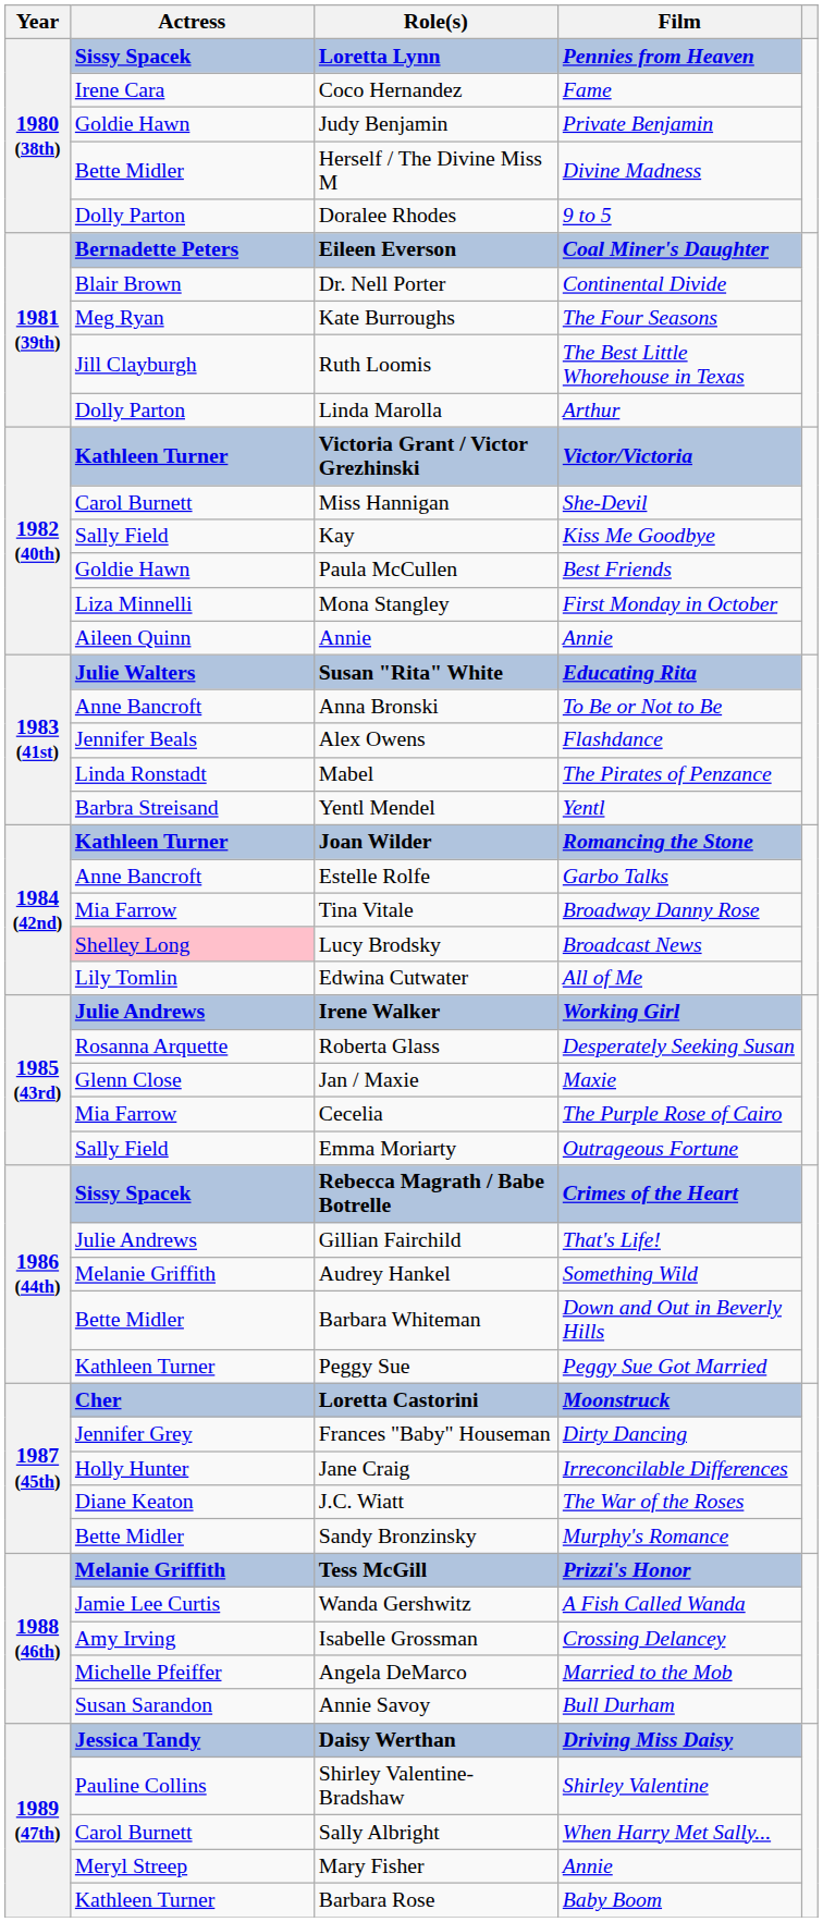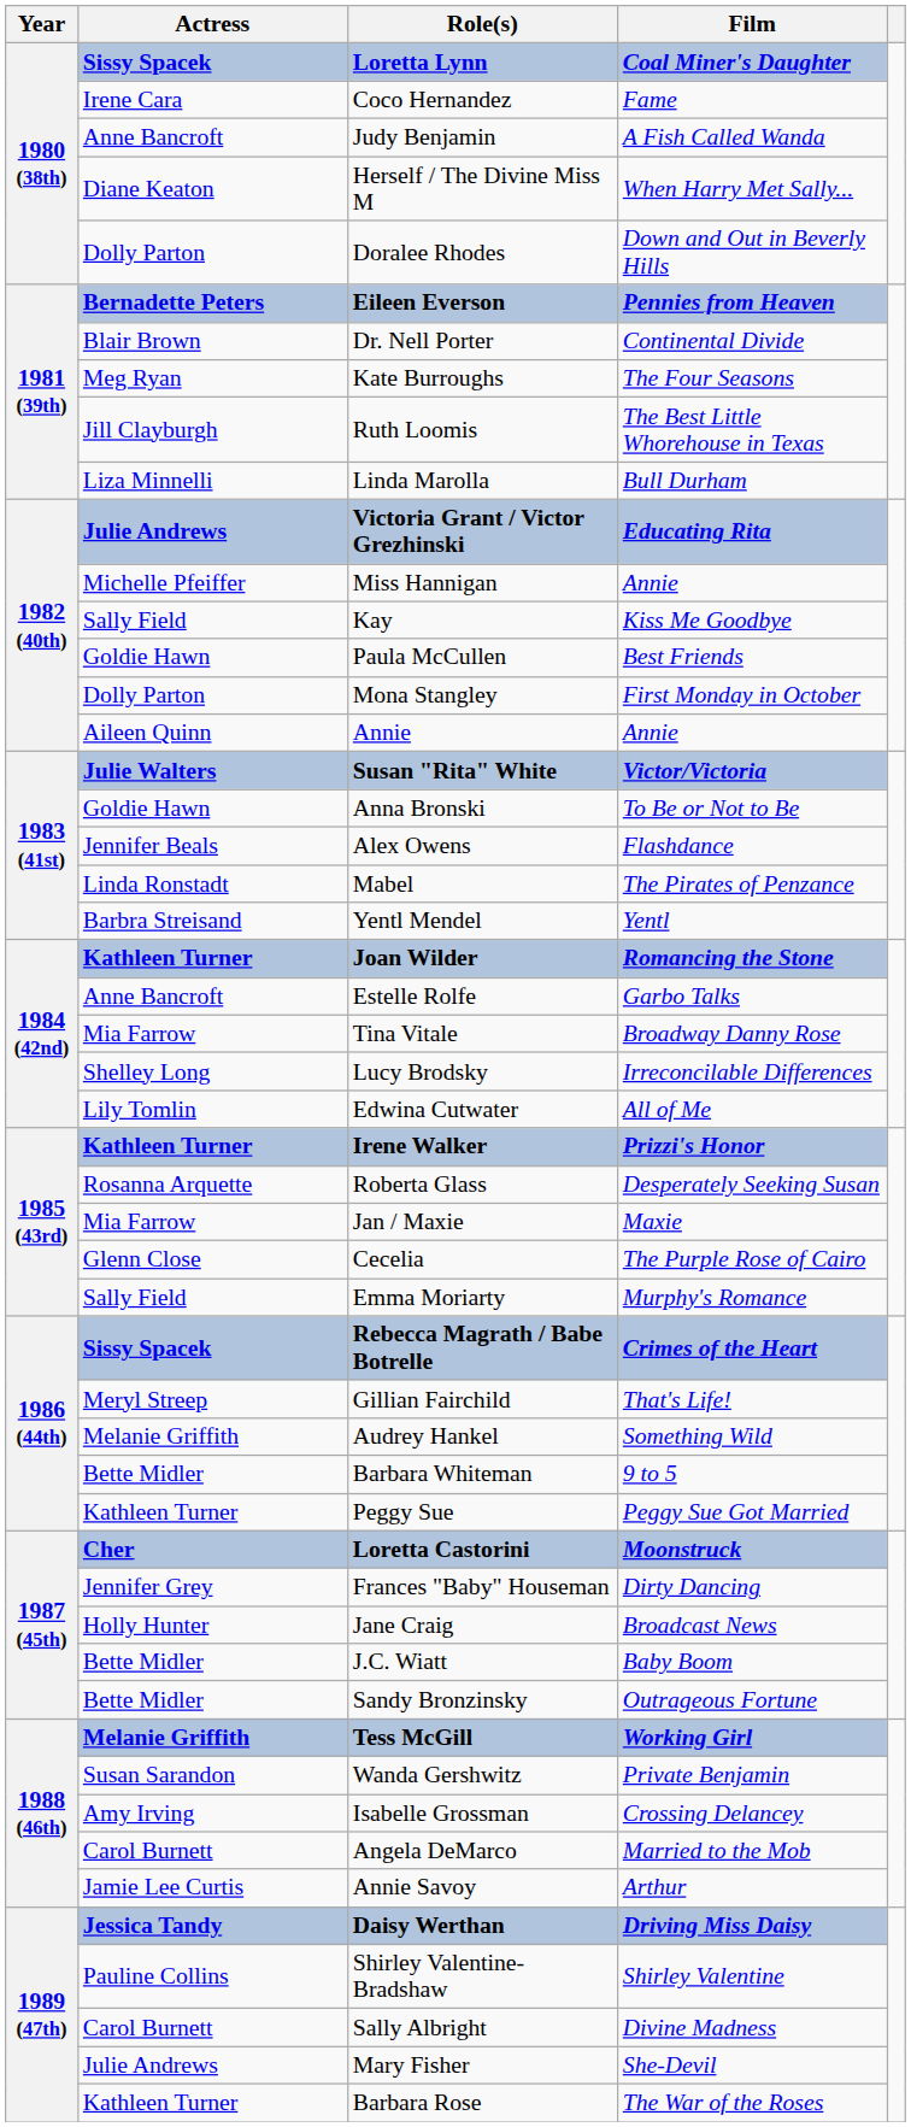Loretta Lynn | Film: Pennies from Heaven -> Coal Miner's Daughter
Judy Benjamin | Actress: Goldie Hawn -> Anne Bancroft
Judy Benjamin | Film: Private Benjamin -> A Fish Called Wanda
Herself / The Divine Miss M | Actress: Bette Midler -> Diane Keaton
Herself / The Divine Miss M | Film: Divine Madness -> When Harry Met Sally...
Doralee Rhodes | Film: 9 to 5 -> Down and Out in Beverly Hills
Eileen Everson | Film: Coal Miner's Daughter -> Pennies from Heaven
Linda Marolla | Actress: Dolly Parton -> Liza Minnelli
Linda Marolla | Film: Arthur -> Bull Durham
Victoria Grant / Victor Grezhinski | Actress: Kathleen Turner -> Julie Andrews
Victoria Grant / Victor Grezhinski | Film: Victor/Victoria -> Educating Rita
Miss Hannigan | Actress: Carol Burnett -> Michelle Pfeiffer
Miss Hannigan | Film: She-Devil -> Annie
Mona Stangley | Actress: Liza Minnelli -> Dolly Parton
Susan "Rita" White | Film: Educating Rita -> Victor/Victoria
Anna Bronski | Actress: Anne Bancroft -> Goldie Hawn
Lucy Brodsky | Actress: pink background -> no background
Lucy Brodsky | Film: Broadcast News -> Irreconcilable Differences
Irene Walker | Actress: Julie Andrews -> Kathleen Turner
Irene Walker | Film: Working Girl -> Prizzi's Honor
Jan / Maxie | Actress: Glenn Close -> Mia Farrow
Cecelia | Actress: Mia Farrow -> Glenn Close
Emma Moriarty | Film: Outrageous Fortune -> Murphy's Romance
Gillian Fairchild | Actress: Julie Andrews -> Meryl Streep
Barbara Whiteman | Film: Down and Out in Beverly Hills -> 9 to 5
Jane Craig | Film: Irreconcilable Differences -> Broadcast News
J.C. Wiatt | Actress: Diane Keaton -> Bette Midler
J.C. Wiatt | Film: The War of the Roses -> Baby Boom
Sandy Bronzinsky | Film: Murphy's Romance -> Outrageous Fortune
Tess McGill | Film: Prizzi's Honor -> Working Girl
Wanda Gershwitz | Actress: Jamie Lee Curtis -> Susan Sarandon
Wanda Gershwitz | Film: A Fish Called Wanda -> Private Benjamin
Angela DeMarco | Actress: Michelle Pfeiffer -> Carol Burnett
Annie Savoy | Actress: Susan Sarandon -> Jamie Lee Curtis
Annie Savoy | Film: Bull Durham -> Arthur
Sally Albright | Film: When Harry Met Sally... -> Divine Madness
Mary Fisher | Actress: Meryl Streep -> Julie Andrews
Mary Fisher | Film: Annie -> She-Devil
Barbara Rose | Film: Baby Boom -> The War of the Roses
